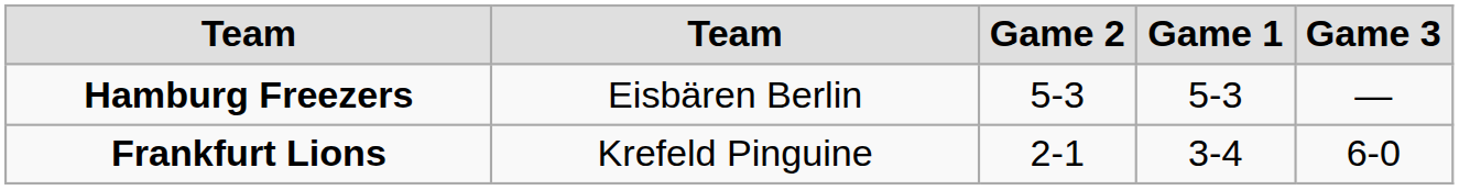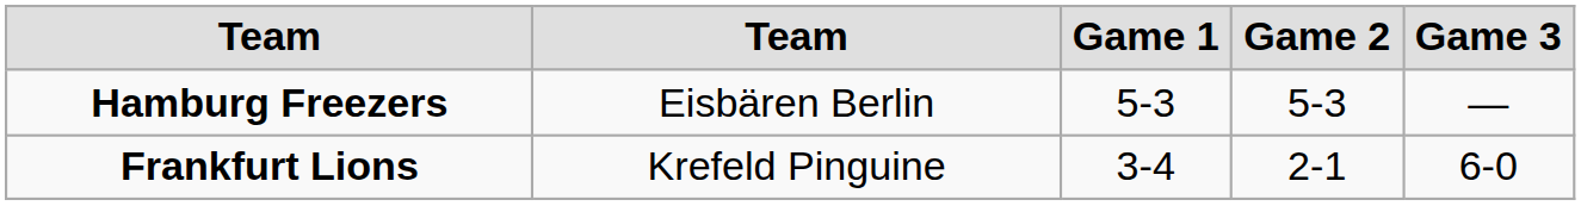columns swapped: Game 1 <-> Game 2
